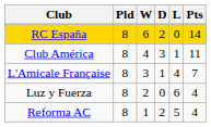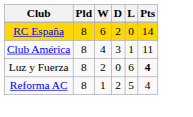- row: L'Amicale Française | 8 | 3 | 1 | 4 | 7
Luz y Fuerza | Pts: normal -> bold
